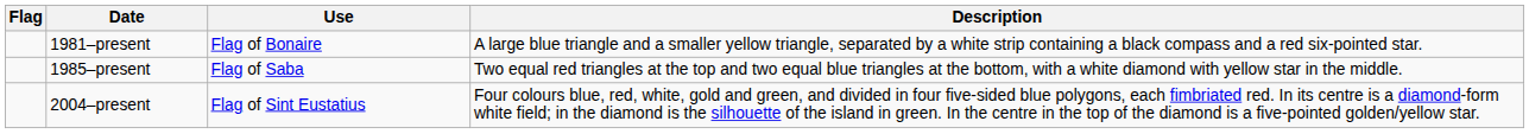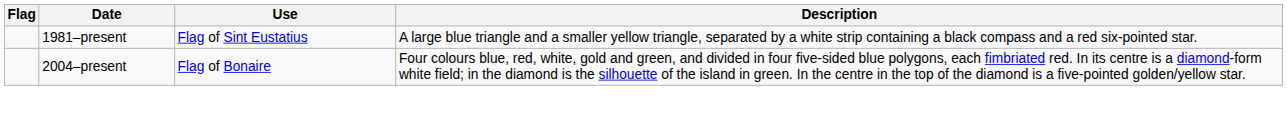1981–present | Use: Flag of Bonaire -> Flag of Sint Eustatius
- row: 1985–present | Flag of Saba | Two equal red triangles at the top and two equal blue triangles at the bottom, with a white diamond with yellow star in the middle.
2004–present | Use: Flag of Sint Eustatius -> Flag of Bonaire
